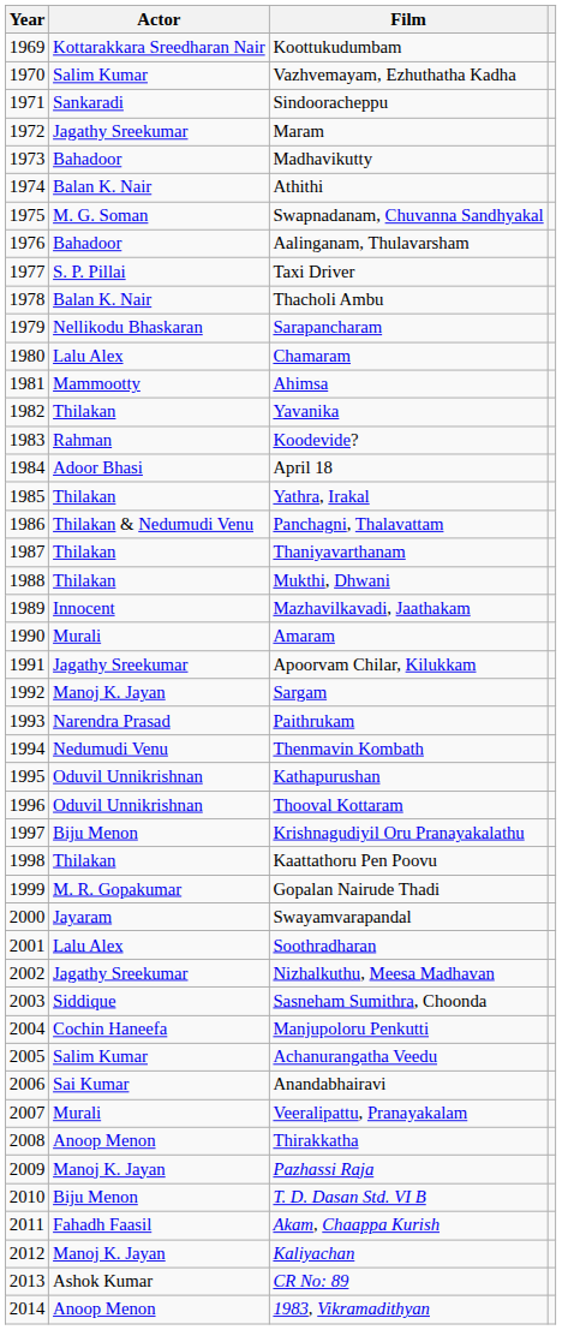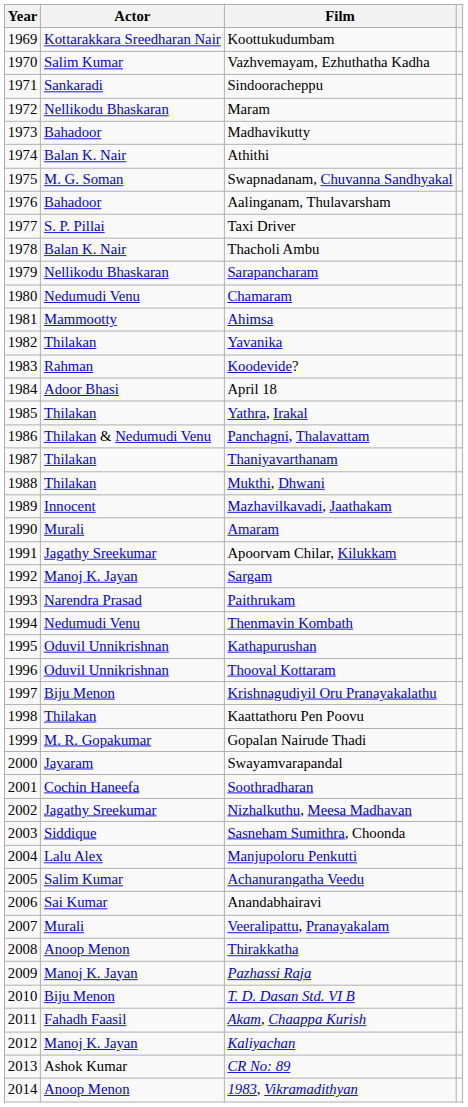Maram | Actor: Jagathy Sreekumar -> Nellikodu Bhaskaran
Chamaram | Actor: Lalu Alex -> Nedumudi Venu
Soothradharan | Actor: Lalu Alex -> Cochin Haneefa
Manjupoloru Penkutti | Actor: Cochin Haneefa -> Lalu Alex
